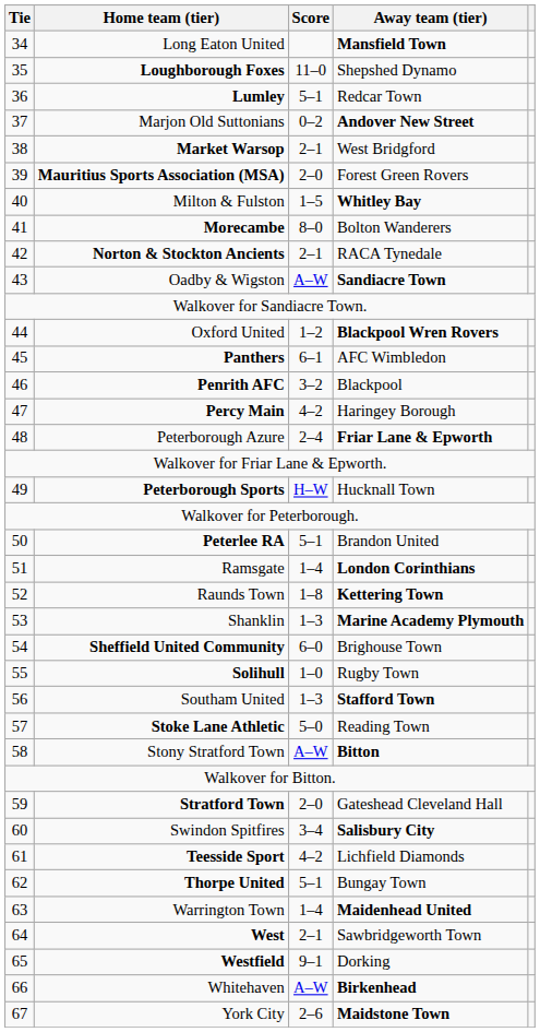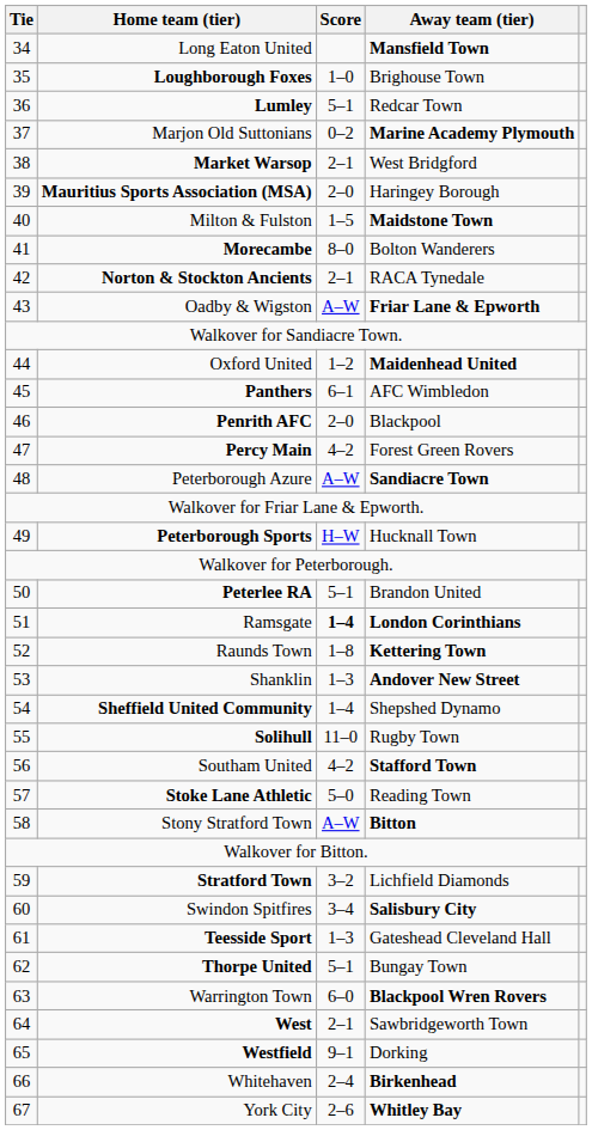Loughborough Foxes | Score: 11–0 -> 1–0
Loughborough Foxes | Away team (tier): Shepshed Dynamo -> Brighouse Town
Marjon Old Suttonians | Away team (tier): Andover New Street -> Marine Academy Plymouth
Mauritius Sports Association (MSA) | Away team (tier): Forest Green Rovers -> Haringey Borough
Milton & Fulston | Away team (tier): Whitley Bay -> Maidstone Town
Oadby & Wigston | Away team (tier): Sandiacre Town -> Friar Lane & Epworth
Oxford United | Away team (tier): Blackpool Wren Rovers -> Maidenhead United
Penrith AFC | Score: 3–2 -> 2–0
Percy Main | Away team (tier): Haringey Borough -> Forest Green Rovers
Peterborough Azure | Score: 2–4 -> A–W
Peterborough Azure | Away team (tier): Friar Lane & Epworth -> Sandiacre Town
Ramsgate | Score: normal -> bold
Shanklin | Away team (tier): Marine Academy Plymouth -> Andover New Street
Sheffield United Community | Score: 6–0 -> 1–4
Sheffield United Community | Away team (tier): Brighouse Town -> Shepshed Dynamo
Solihull | Score: 1–0 -> 11–0
Southam United | Score: 1–3 -> 4–2
Stratford Town | Score: 2–0 -> 3–2
Stratford Town | Away team (tier): Gateshead Cleveland Hall -> Lichfield Diamonds
Teesside Sport | Score: 4–2 -> 1–3
Teesside Sport | Away team (tier): Lichfield Diamonds -> Gateshead Cleveland Hall
Warrington Town | Score: 1–4 -> 6–0
Warrington Town | Away team (tier): Maidenhead United -> Blackpool Wren Rovers
Whitehaven | Score: A–W -> 2–4
York City | Away team (tier): Maidstone Town -> Whitley Bay
